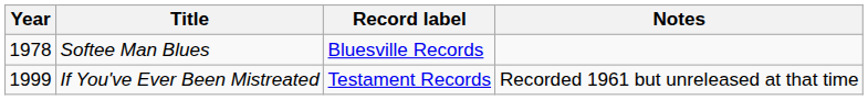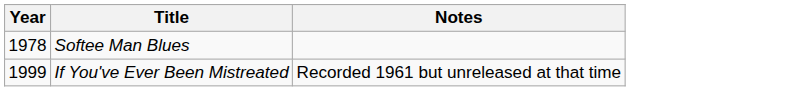- column: Record label | Bluesville Records | Testament Records
